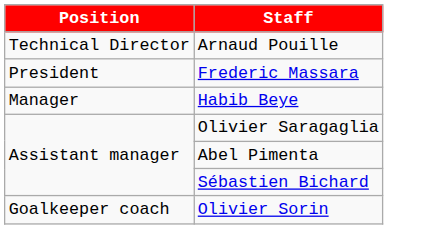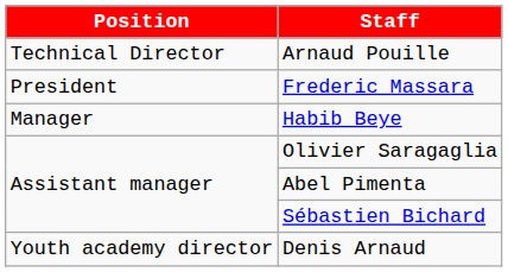- row: Goalkeeper coach | Olivier Sorin
+ row: Youth academy director | Denis Arnaud
